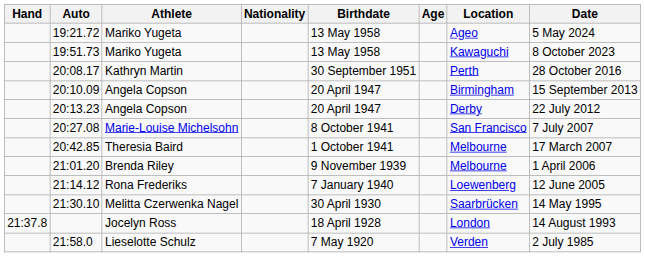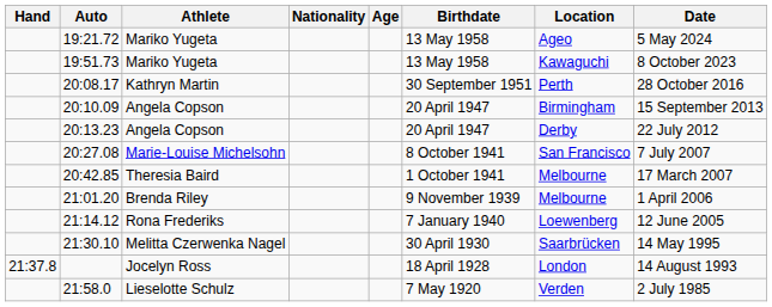columns swapped: Birthdate <-> Age
